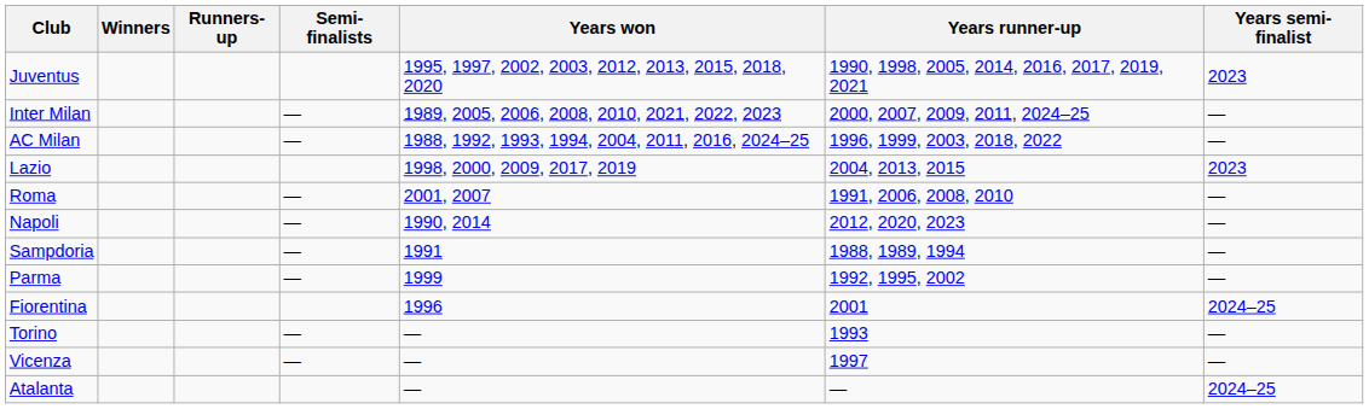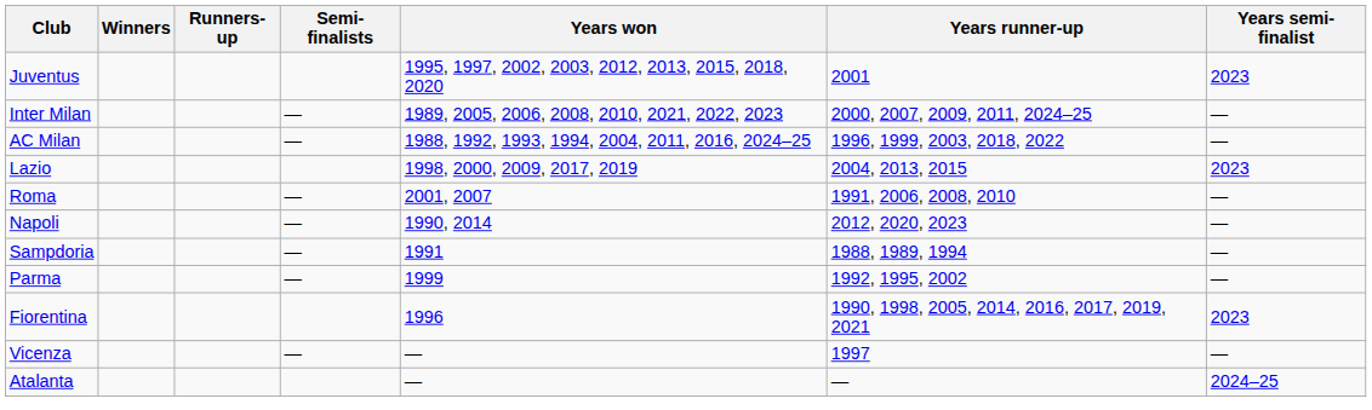Juventus | Years runner-up: 1990, 1998, 2005, 2014, 2016, 2017, 2019, 2021 -> 2001
Fiorentina | Years runner-up: 2001 -> 1990, 1998, 2005, 2014, 2016, 2017, 2019, 2021
Fiorentina | Years semi-finalist: 2024–25 -> 2023
- row: Torino | — | — | 1993 | —
